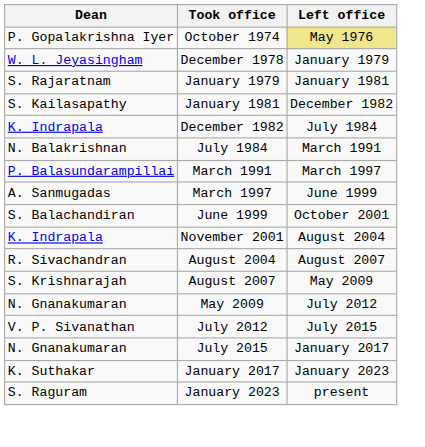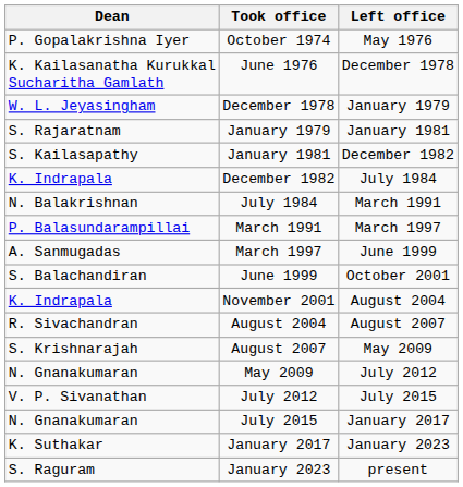October 1974 | Left office: khaki background -> no background
+ row: K. Kailasanatha Kurukkal Sucharitha Gamlath | June 1976 | December 1978
